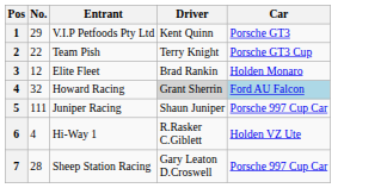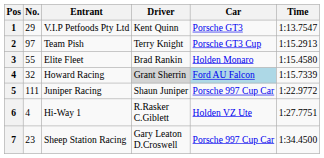+ column: Time | 1:13.7547 | 1:15.2913 | 1:15.4580 | 1:15.7339 | 1:22.9772 | 1:27.7751 | 1:34.4500
Team Pish | No.: 22 -> 97
Elite Fleet | No.: 12 -> 55
Sheep Station Racing | No.: 28 -> 23
